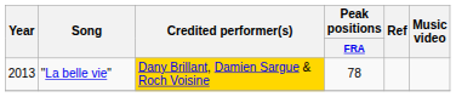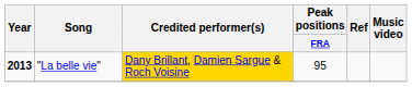"La belle vie" | Year: normal -> bold
"La belle vie" | Peak positions / FRA: 78 -> 95
